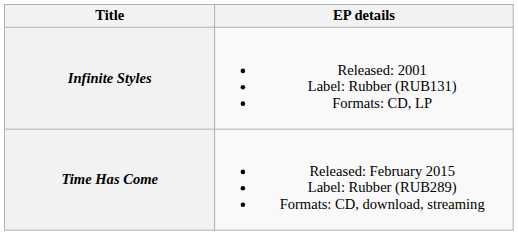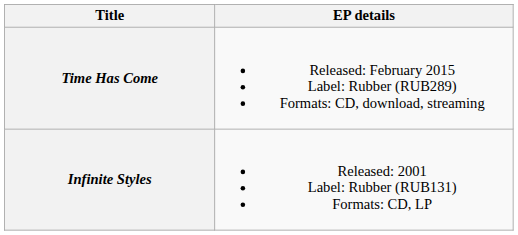rows swapped: Infinite Styles <-> Time Has Come
